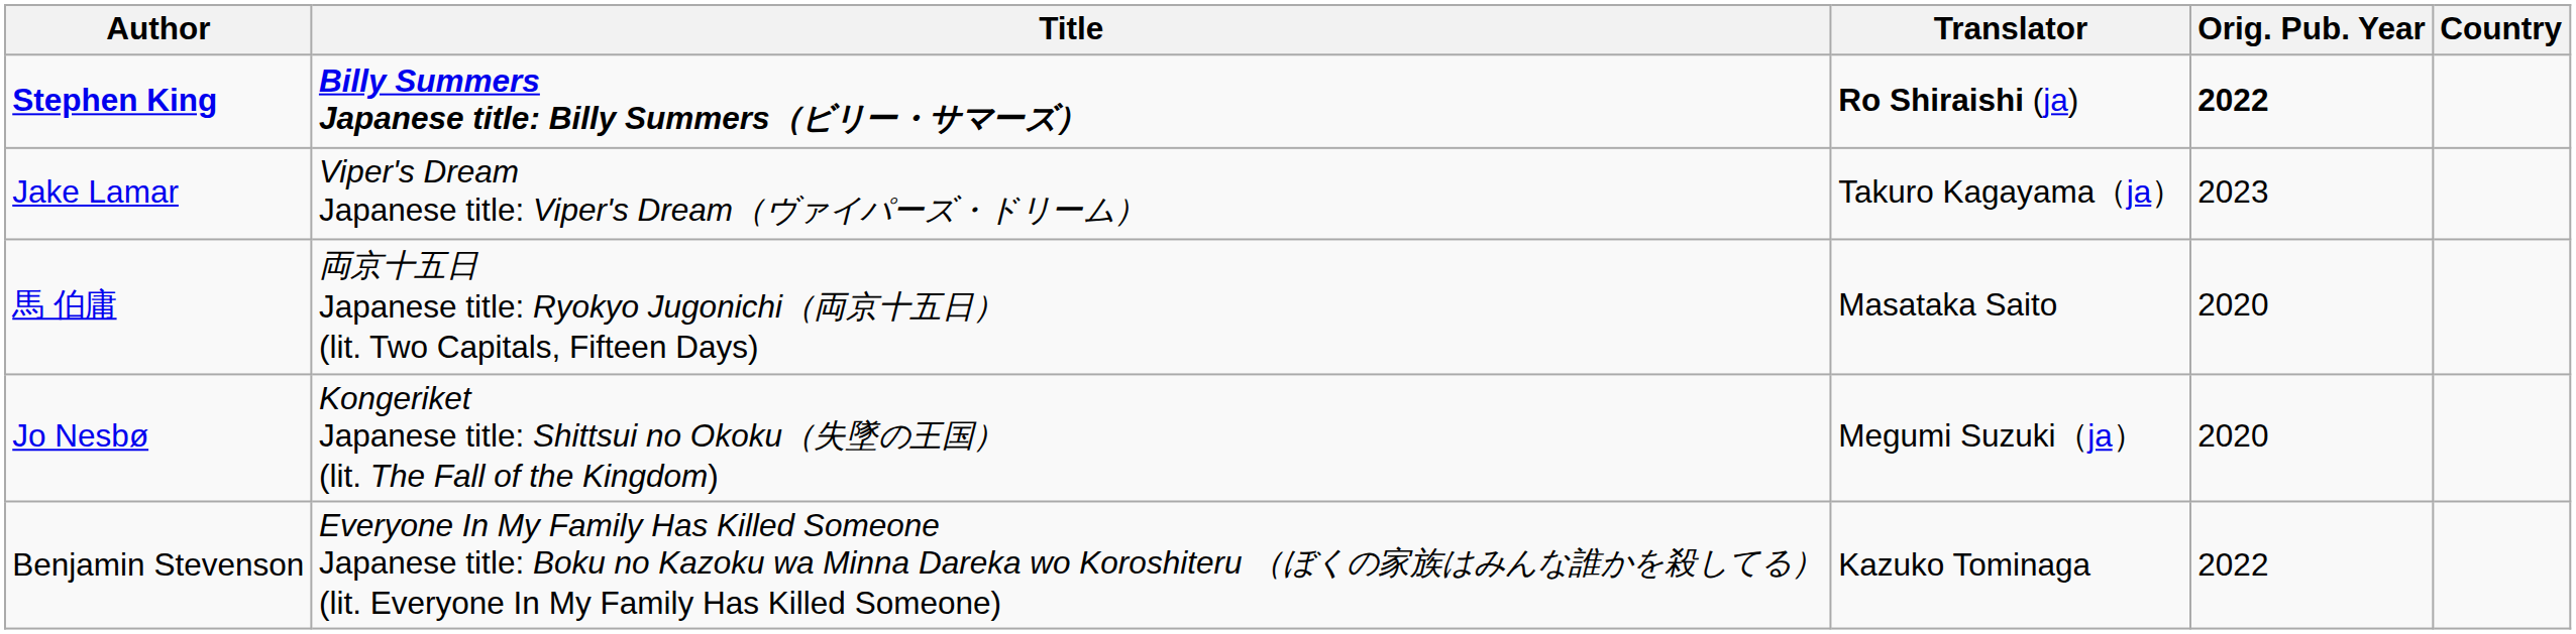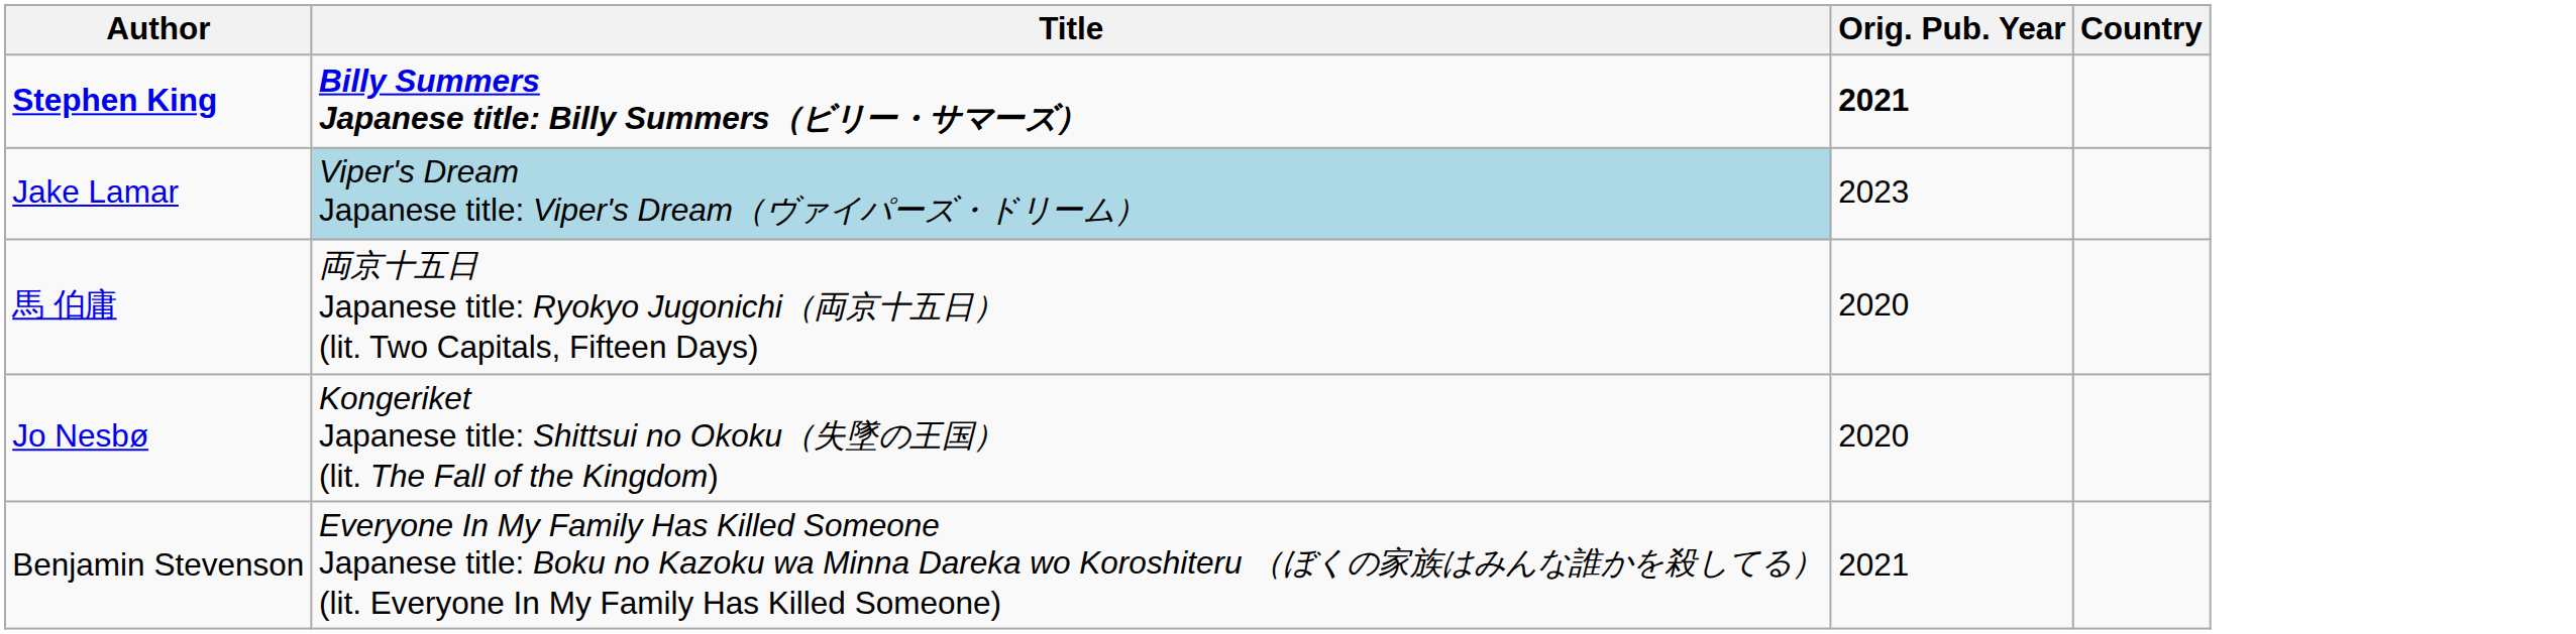- column: Translator | Ro Shiraishi (ja) | Takuro Kagayama（ja） | Masataka Saito | Megumi Suzuki（ja） | Kazuko Tominaga
Stephen King | Orig. Pub. Year: 2022 -> 2021
Jake Lamar | Title: no background -> lightblue background
Benjamin Stevenson | Orig. Pub. Year: 2022 -> 2021
